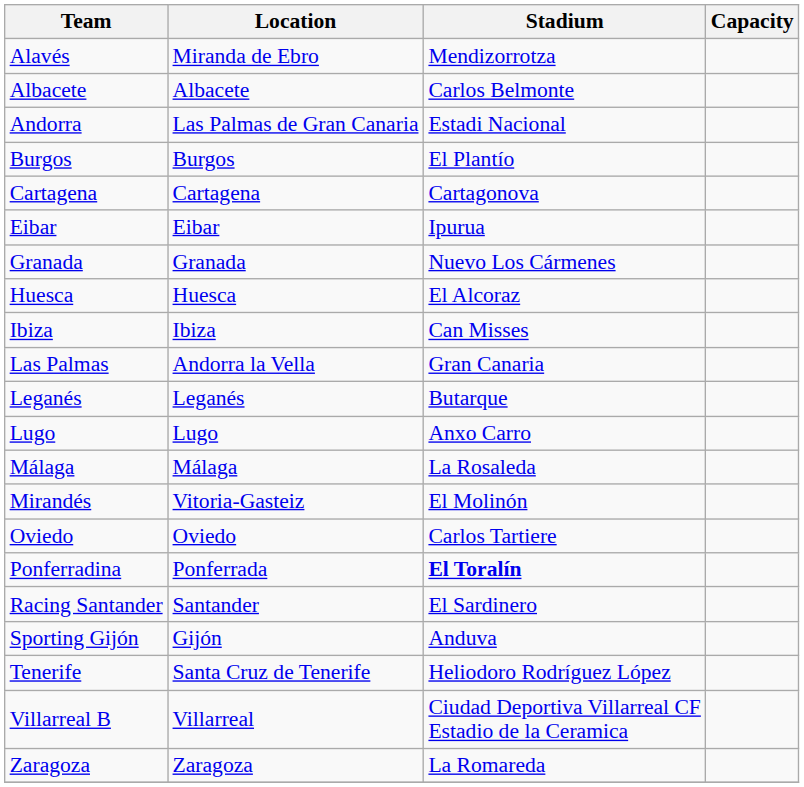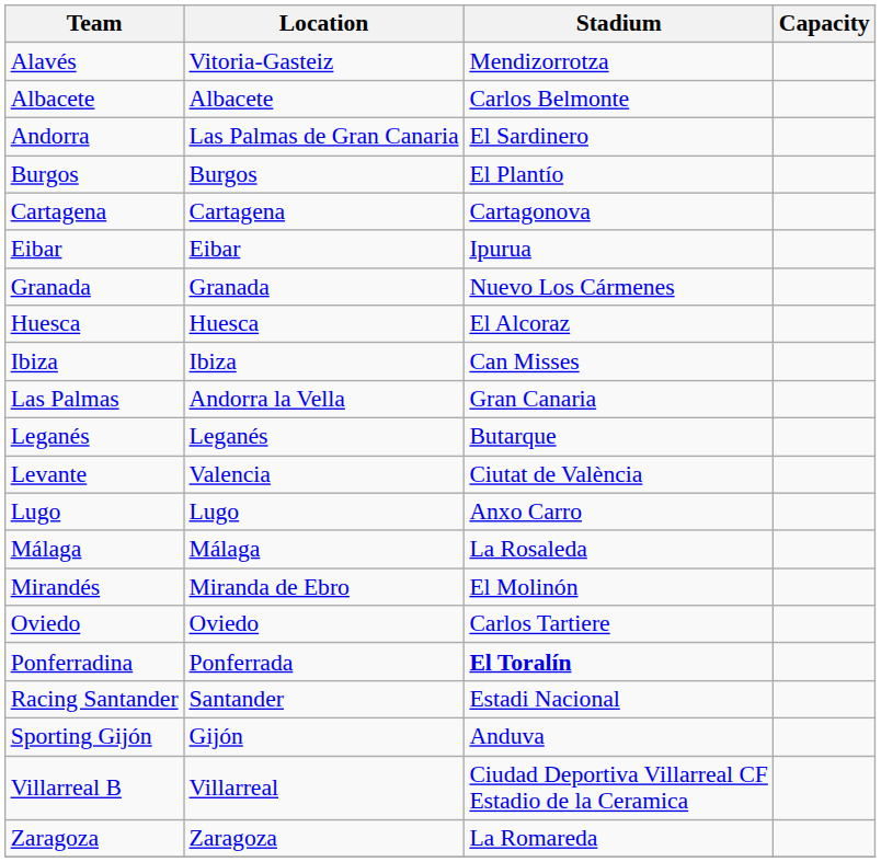Alavés | Location: Miranda de Ebro -> Vitoria-Gasteiz
Andorra | Stadium: Estadi Nacional -> El Sardinero
+ row: Levante | Valencia | Ciutat de València
Mirandés | Location: Vitoria-Gasteiz -> Miranda de Ebro
Racing Santander | Stadium: El Sardinero -> Estadi Nacional
- row: Tenerife | Santa Cruz de Tenerife | Heliodoro Rodríguez López
